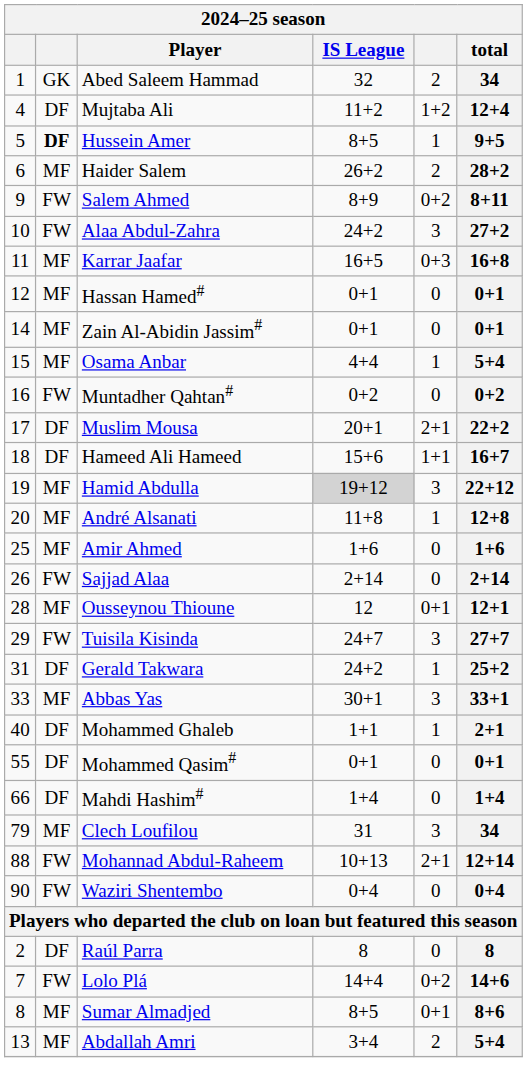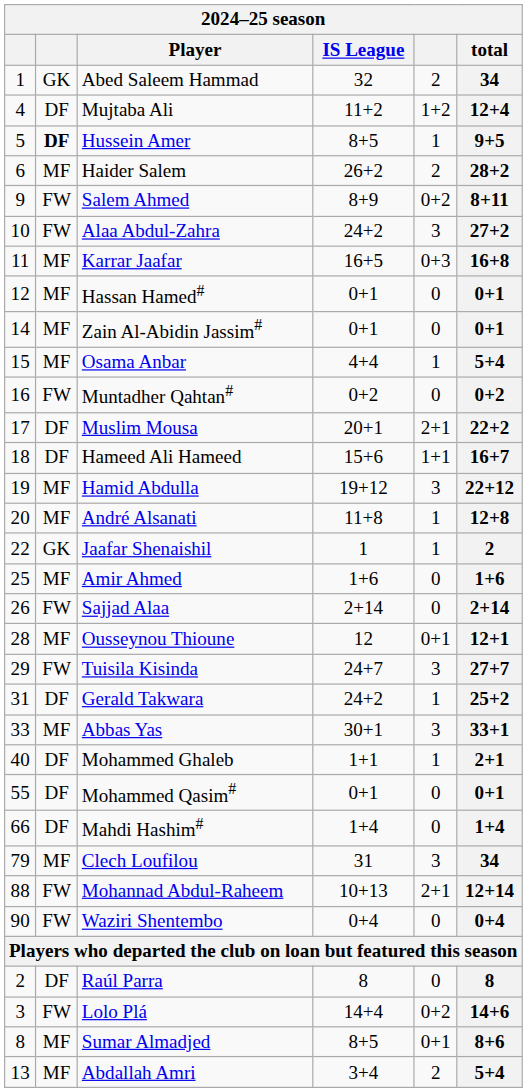Hamid Abdulla | IS League: lightgrey background -> no background
+ row: 22 | GK | Jaafar Shenaishil | 1 | 1 | 2
Lolo Plá | column 1: 7 -> 3
